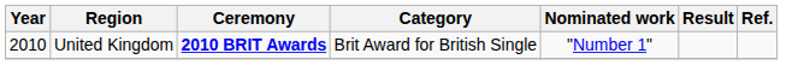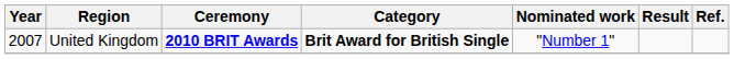United Kingdom | Year: 2010 -> 2007
United Kingdom | Category: normal -> bold
